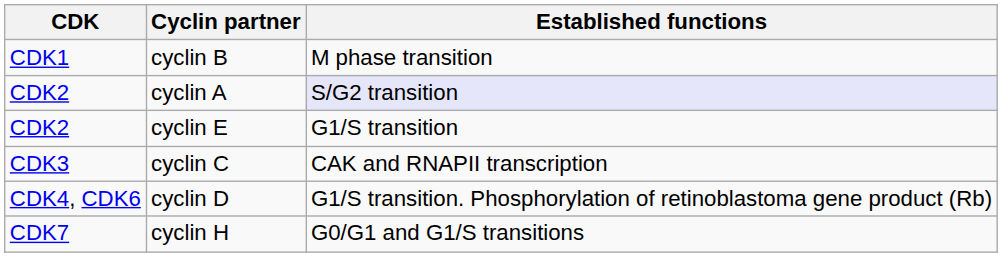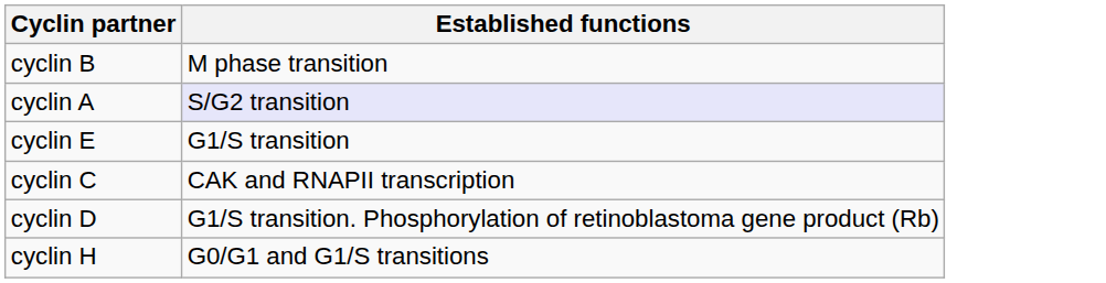- column: CDK | CDK1 | CDK2 | CDK2 | CDK3 | CDK4, CDK6 | CDK7
